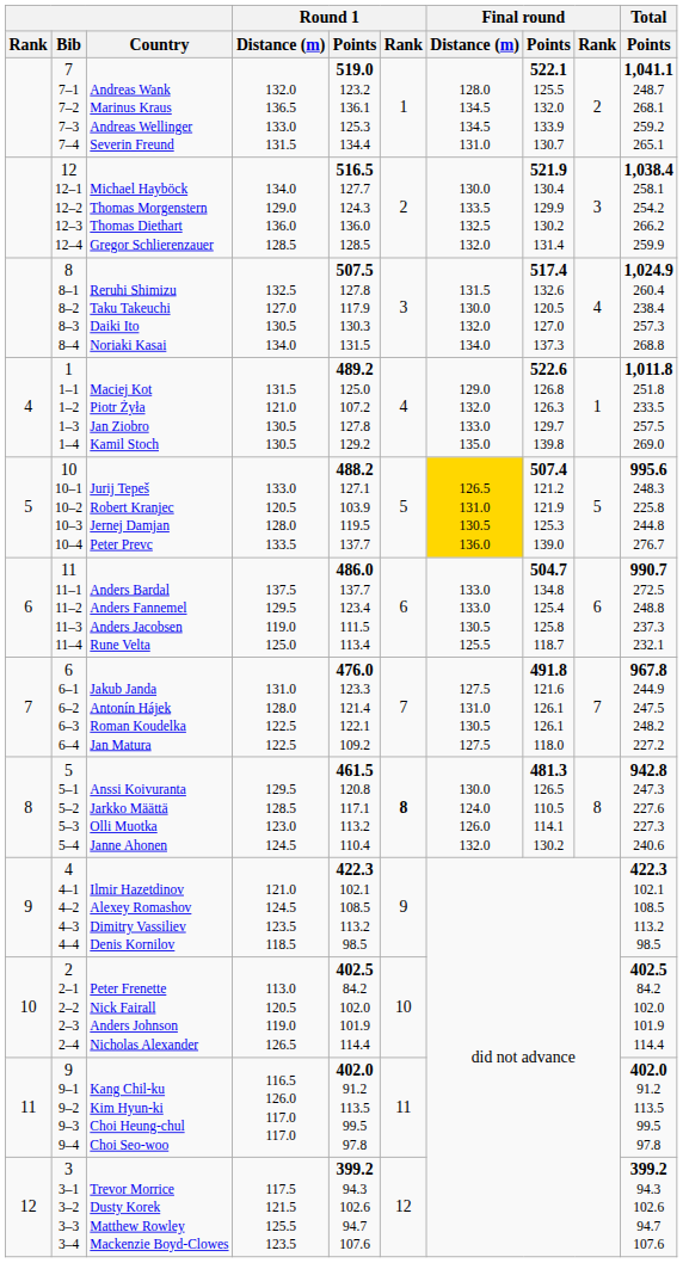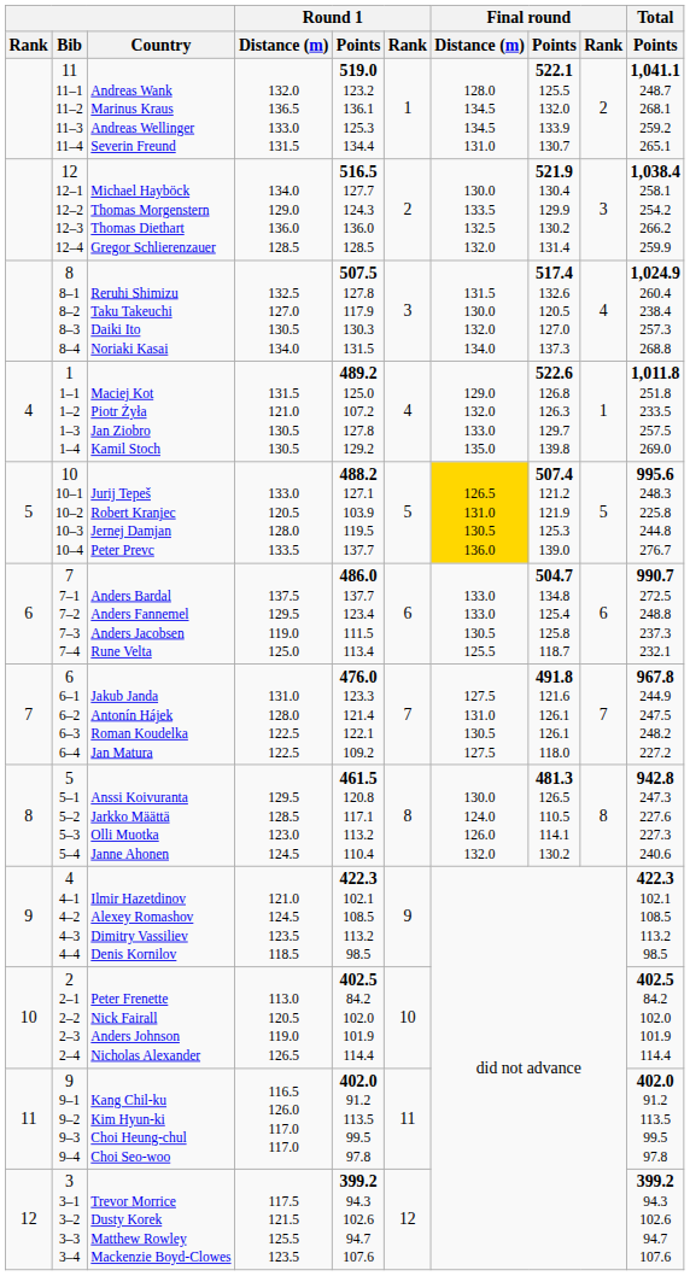Andreas Wank Marinus Kraus Andreas Wellinger Severin Freund | Bib: 7 7–1 7–2 7–3 7–4 -> 11 11–1 11–2 11–3 11–4
Anders Bardal Anders Fannemel Anders Jacobsen Rune Velta | Bib: 11 11–1 11–2 11–3 11–4 -> 7 7–1 7–2 7–3 7–4
Anssi Koivuranta Jarkko Määttä Olli Muotka Janne Ahonen | Round 1 / Rank: bold -> normal
